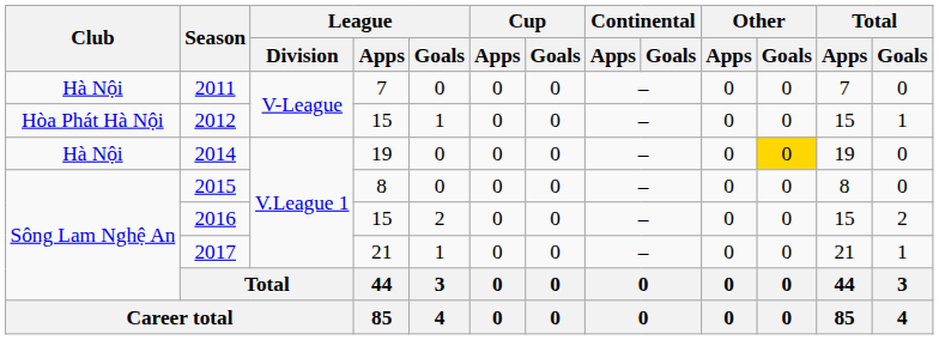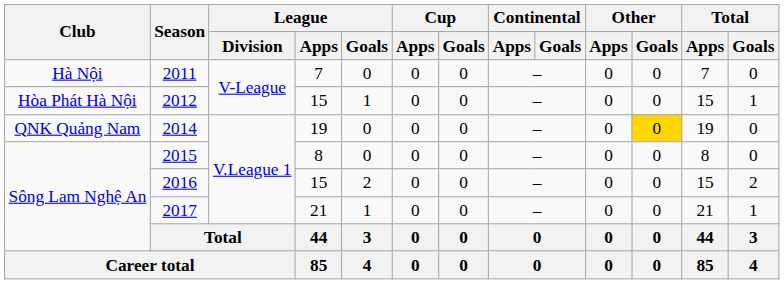2014 | Club: Hà Nội -> QNK Quảng Nam
